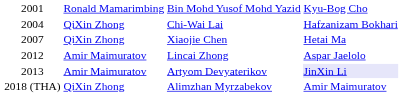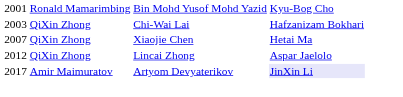Chi-Wai Lai | column 1: 2004 -> 2003
Lincai Zhong | column 2: Amir Maimuratov -> QiXin Zhong
Artyom Devyaterikov | column 1: 2013 -> 2017
- row: 2018 (THA) | QiXin Zhong | Alimzhan Myrzabekov | Amir Maimuratov
